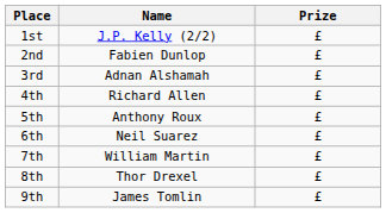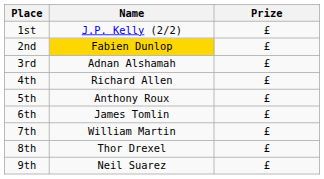2nd | Name: no background -> gold background
6th | Name: Neil Suarez -> James Tomlin
9th | Name: James Tomlin -> Neil Suarez
